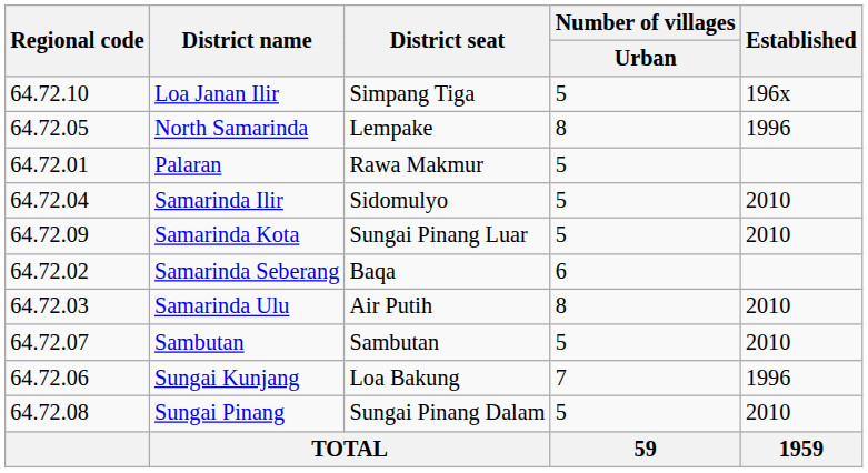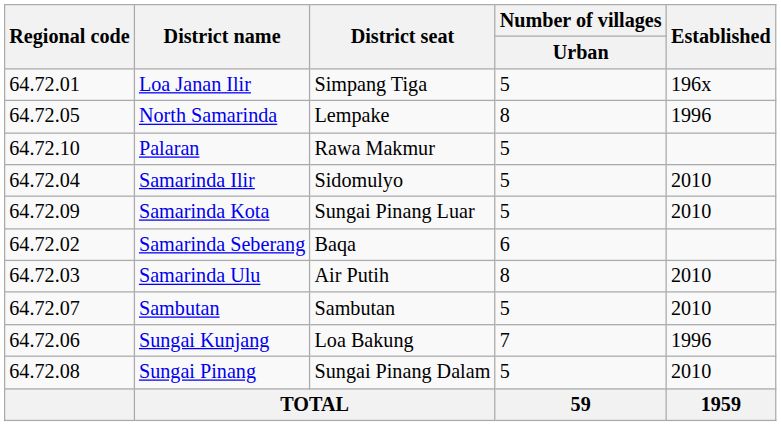Loa Janan Ilir | Regional code: 64.72.10 -> 64.72.01
Palaran | Regional code: 64.72.01 -> 64.72.10
